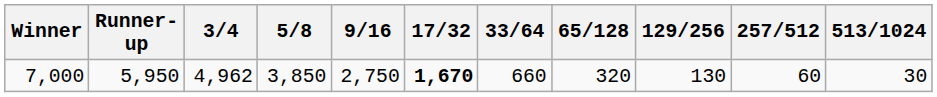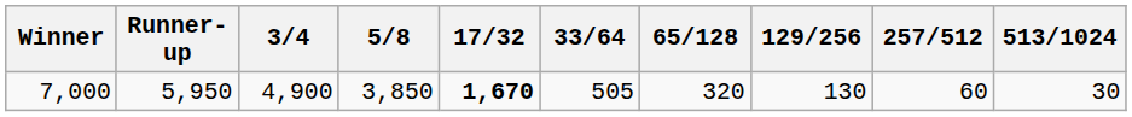- column: 9/16 | 2,750
7,000 | 3/4: 4,962 -> 4,900
7,000 | 33/64: 660 -> 505
